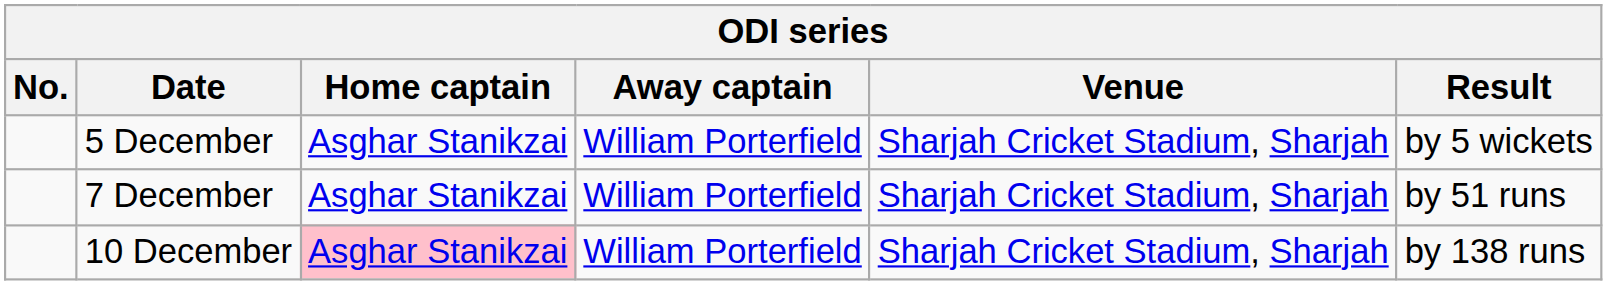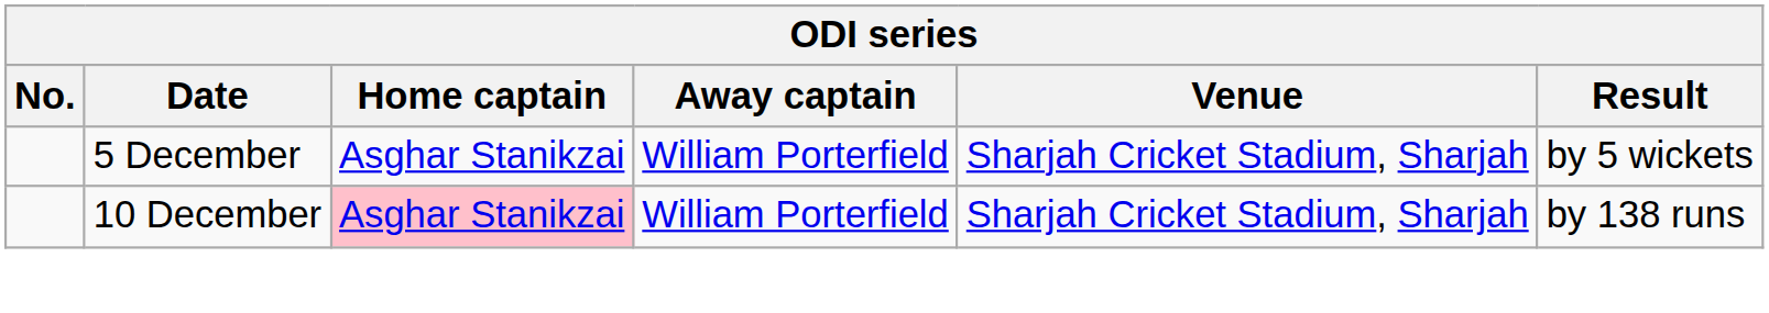- row: 7 December | Asghar Stanikzai | William Porterfield | Sharjah Cricket Stadium, Sharjah | by 51 runs
